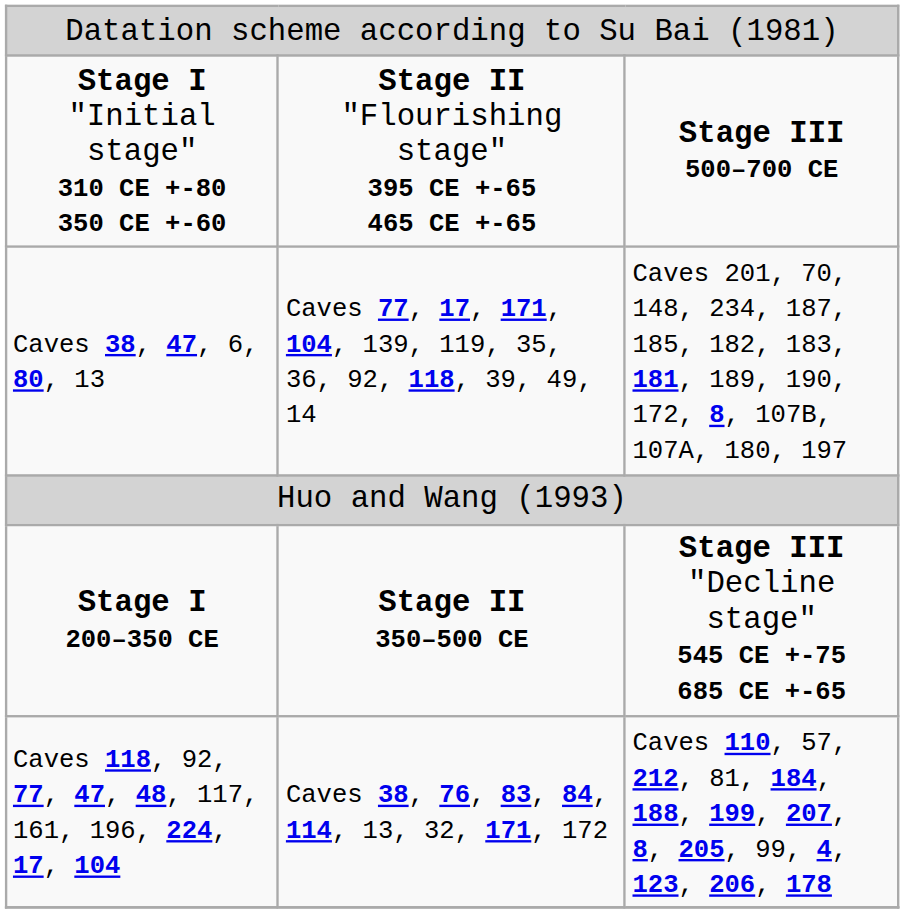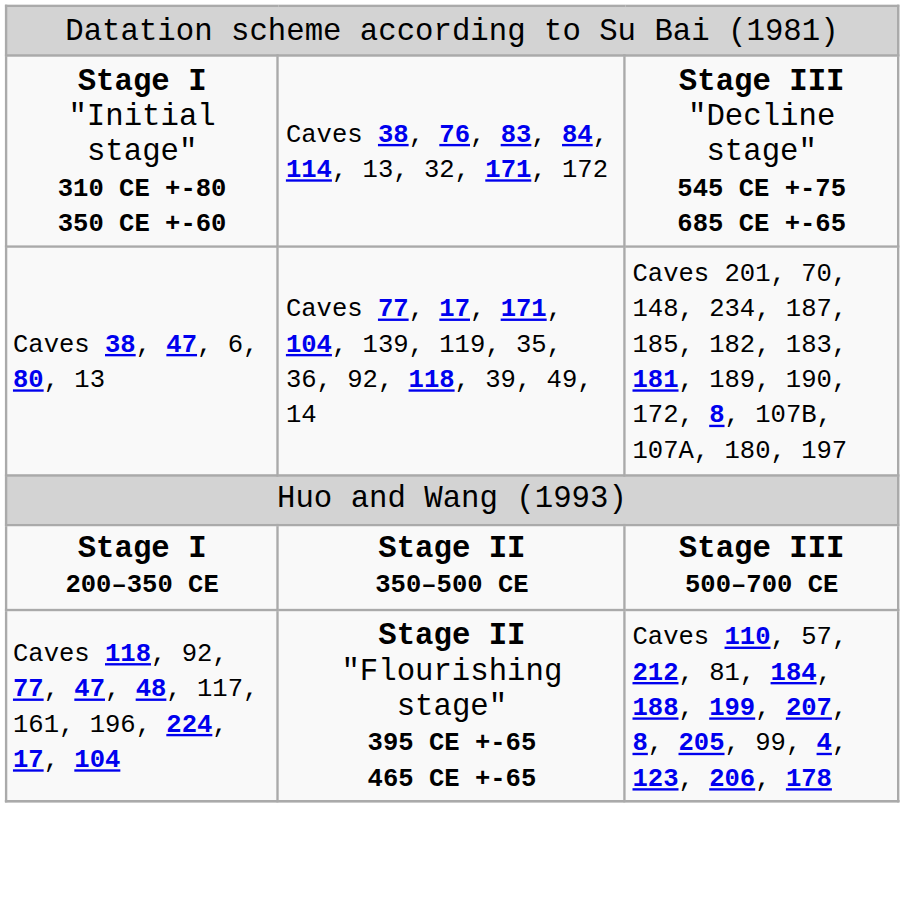Stage I "Initial stage" 310 CE +-80 350 CE +-60 | column 2: Stage II "Flourishing stage" 395 CE +-65 465 CE +-65 -> Caves 38, 76, 83, 84, 114, 13, 32, 171, 172
Stage I "Initial stage" 310 CE +-80 350 CE +-60 | column 3: Stage III 500–700 CE -> Stage III "Decline stage" 545 CE +-75 685 CE +-65
Stage I 200–350 CE | column 3: Stage III "Decline stage" 545 CE +-75 685 CE +-65 -> Stage III 500–700 CE
Caves 118, 92, 77, 47, 48, 117, 161, 196, 224, 17, 104 | column 2: Caves 38, 76, 83, 84, 114, 13, 32, 171, 172 -> Stage II "Flourishing stage" 395 CE +-65 465 CE +-65
